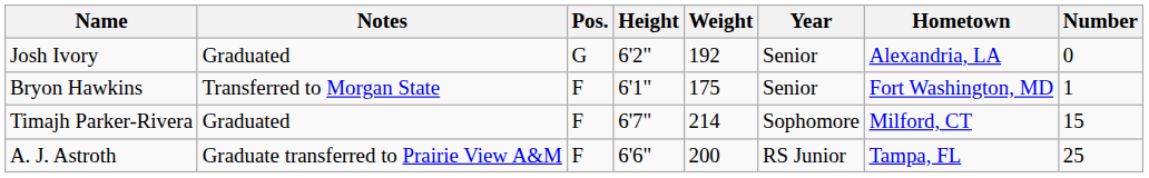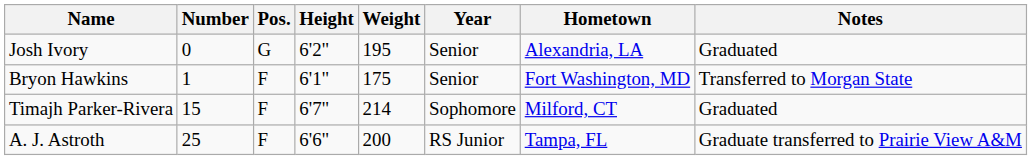columns swapped: Number <-> Notes
Josh Ivory | Weight: 192 -> 195
